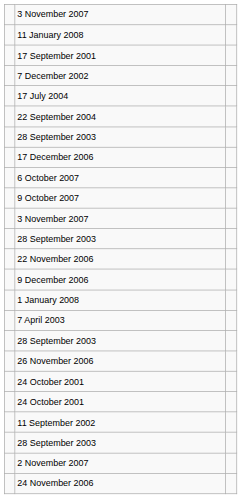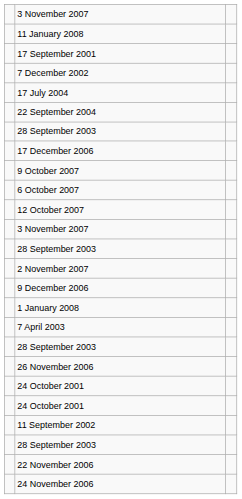rows swapped: 6 October 2007 <-> 9 October 2007
+ row: 12 October 2007
rows swapped: 2 November 2007 <-> 22 November 2006
